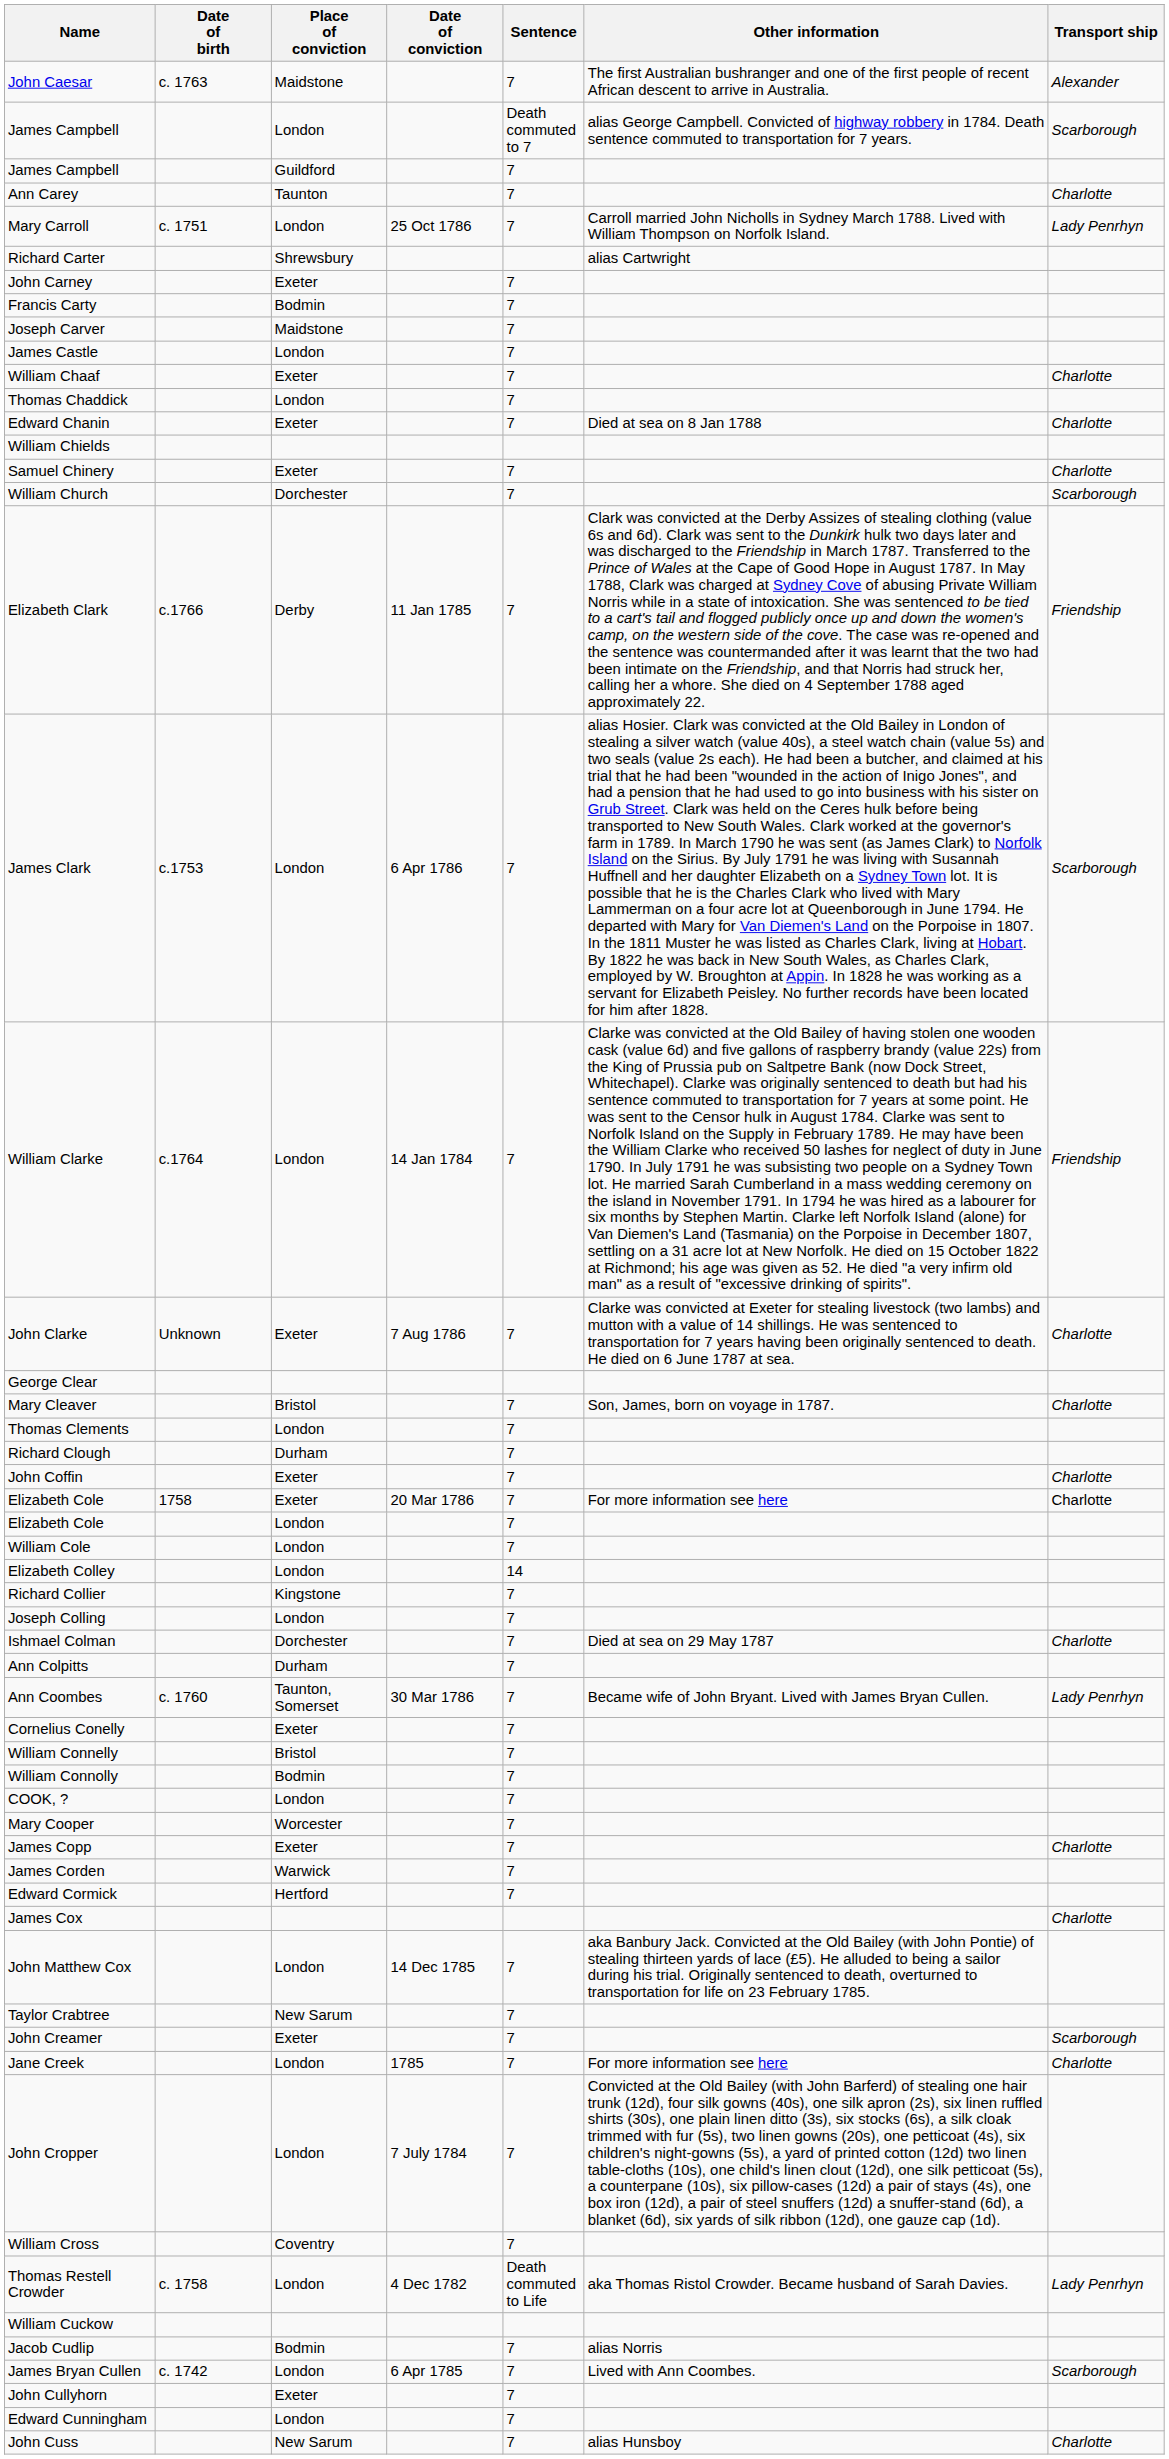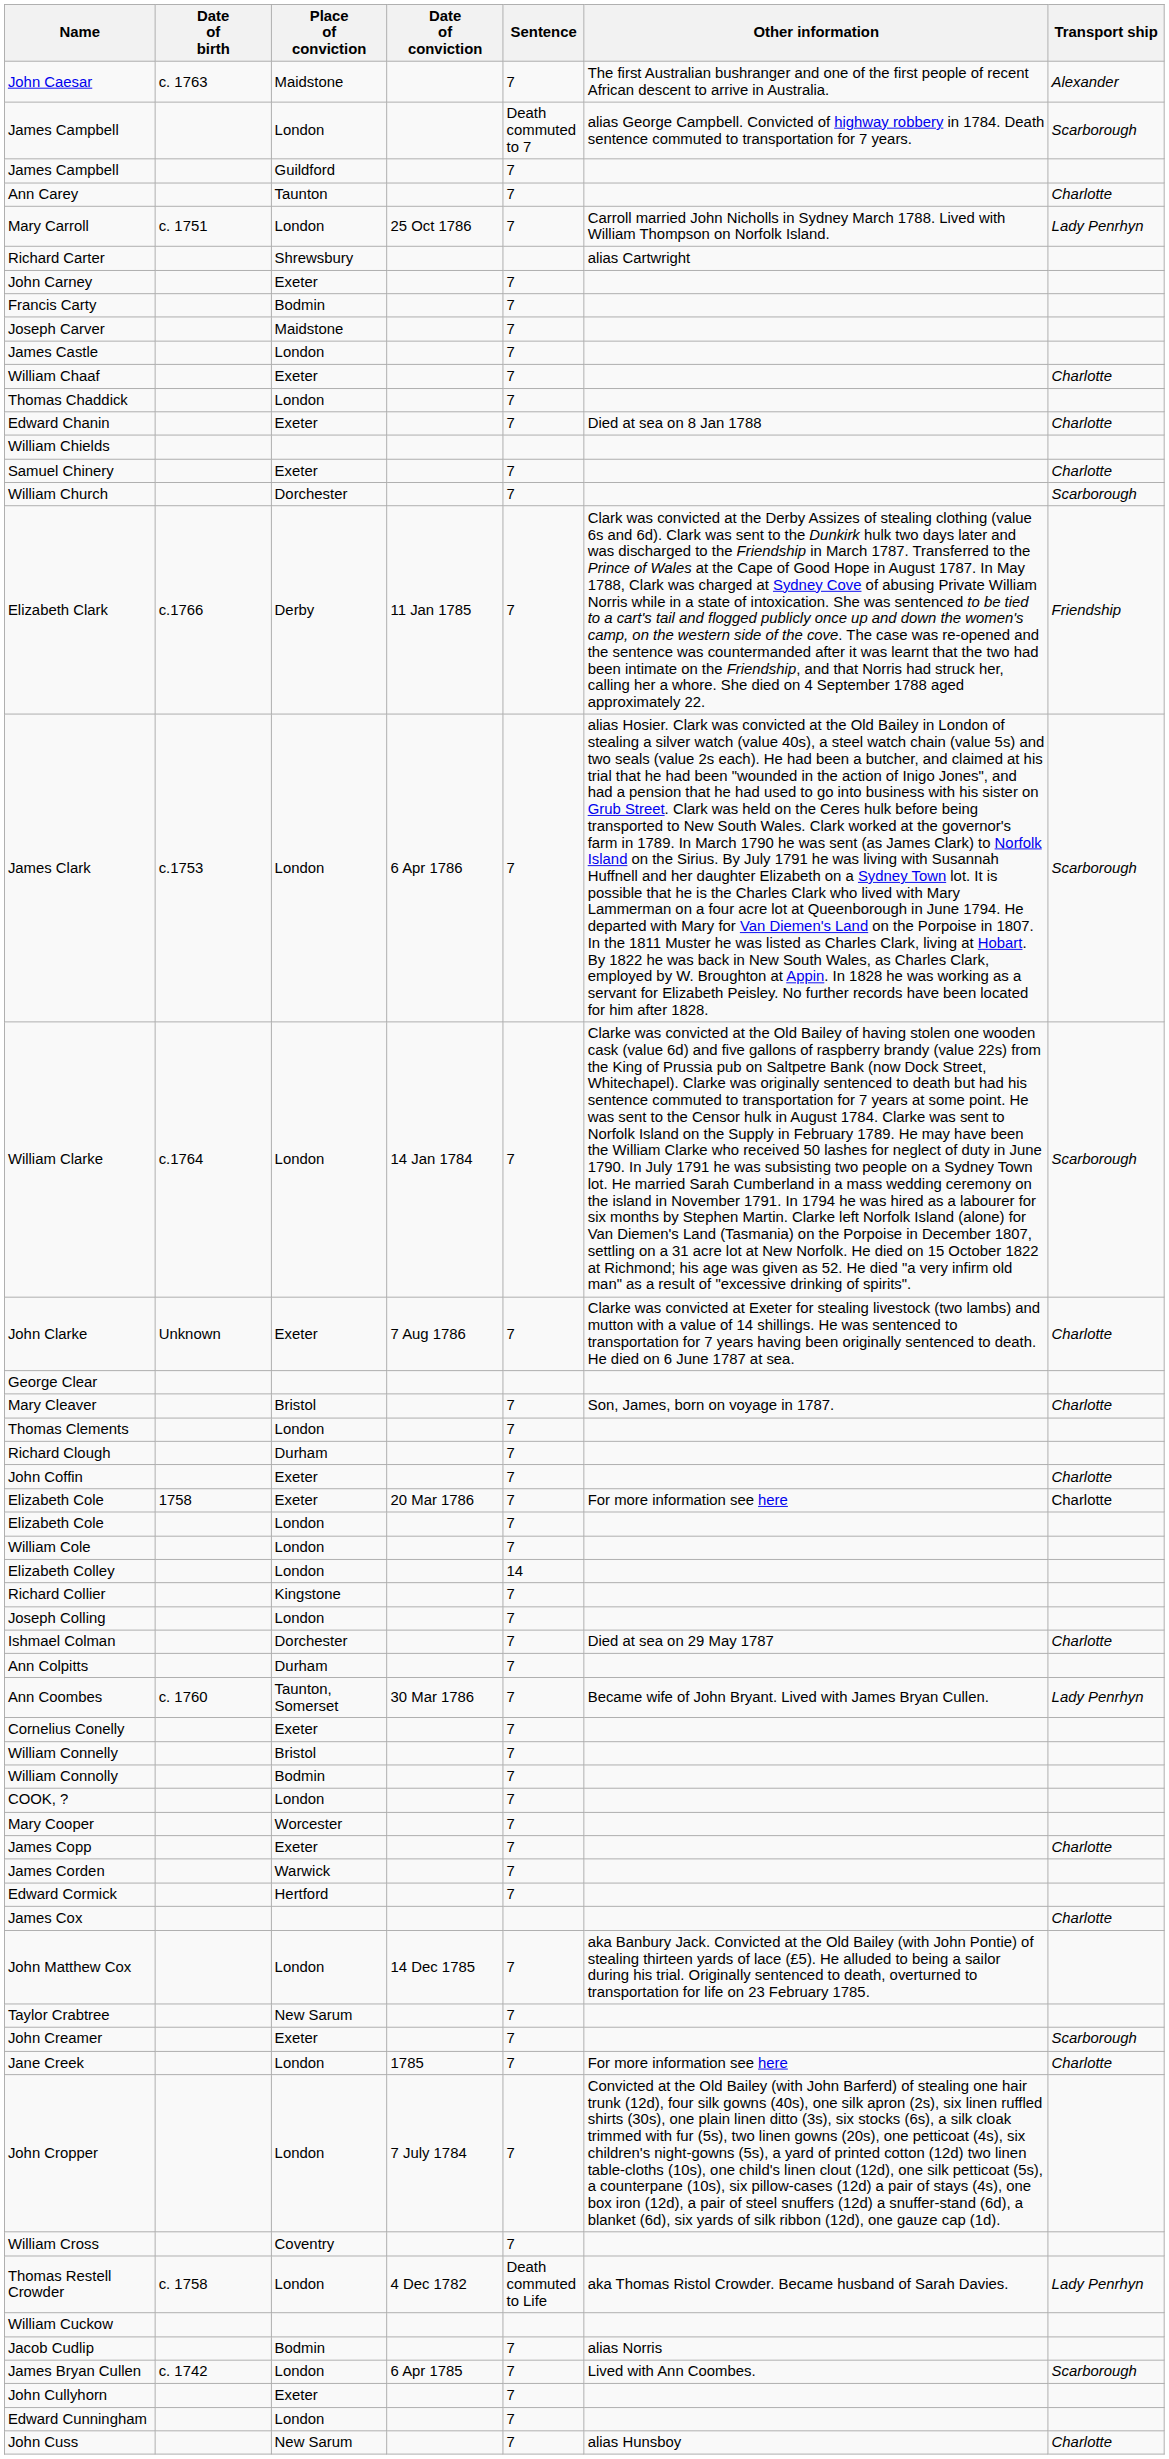William Clarke | Transport ship: Friendship -> Scarborough
